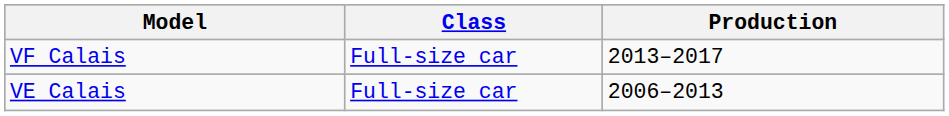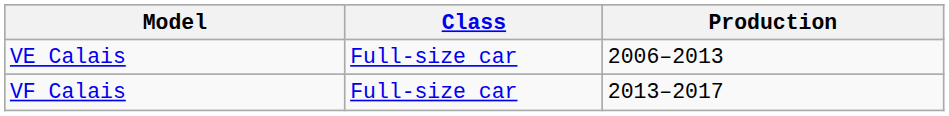rows swapped: VE Calais <-> VF Calais
